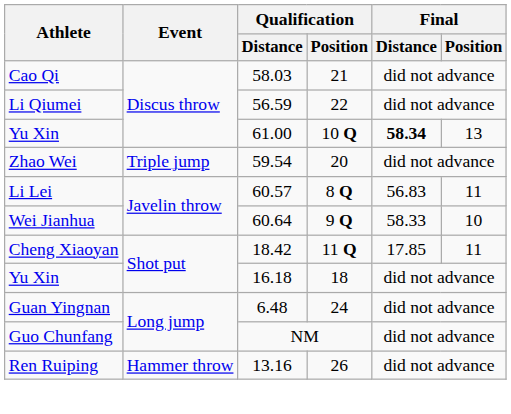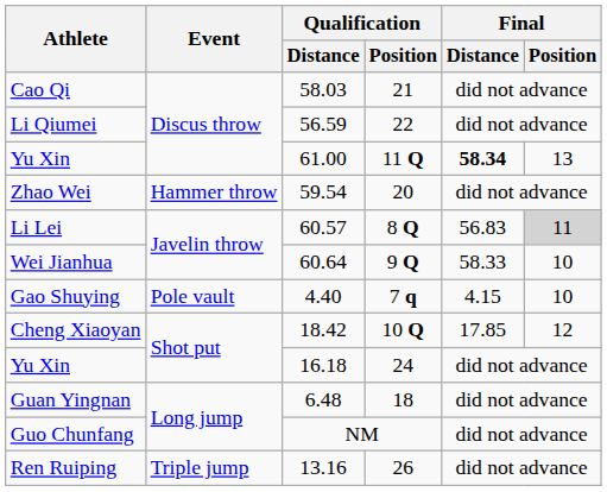Yu Xin / 61.00 | Qualification / Position: 10 Q -> 11 Q
Zhao Wei | Event: Triple jump -> Hammer throw
Li Lei | Final / Position: no background -> lightgrey background
+ row: Gao Shuying | Pole vault | 4.40 | 7 q | 4.15 | 10
Cheng Xiaoyan | Qualification / Position: 11 Q -> 10 Q
Cheng Xiaoyan | Final / Position: 11 -> 12
Yu Xin / 16.18 | Qualification / Position: 18 -> 24
Guan Yingnan | Qualification / Position: 24 -> 18
Ren Ruiping | Event: Hammer throw -> Triple jump
